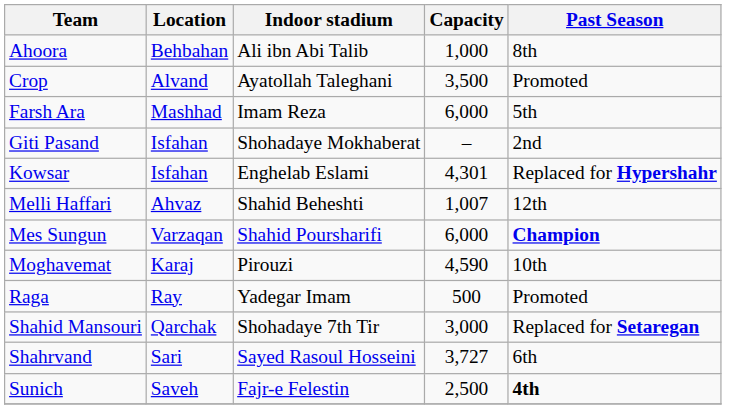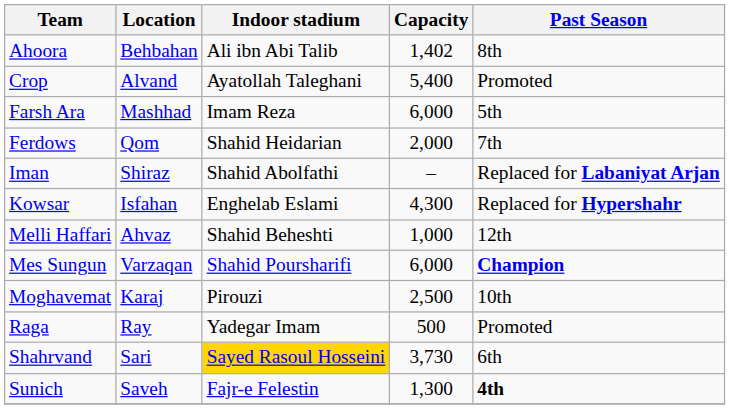Ahoora | Capacity: 1,000 -> 1,402
Crop | Capacity: 3,500 -> 5,400
+ row: Ferdows | Qom | Shahid Heidarian | 2,000 | 7th
- row: Giti Pasand | Isfahan | Shohadaye Mokhaberat | – | 2nd
+ row: Iman | Shiraz | Shahid Abolfathi | – | Replaced for Labaniyat Arjan
Kowsar | Capacity: 4,301 -> 4,300
Melli Haffari | Capacity: 1,007 -> 1,000
Moghavemat | Capacity: 4,590 -> 2,500
- row: Shahid Mansouri | Qarchak | Shohadaye 7th Tir | 3,000 | Replaced for Setaregan
Shahrvand | Indoor stadium: no background -> gold background
Shahrvand | Capacity: 3,727 -> 3,730
Sunich | Capacity: 2,500 -> 1,300
